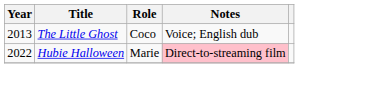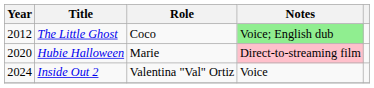The Little Ghost | Year: 2013 -> 2012
The Little Ghost | Notes: no background -> lightgreen background
Hubie Halloween | Year: 2022 -> 2020
+ row: 2024 | Inside Out 2 | Valentina "Val" Ortiz | Voice
